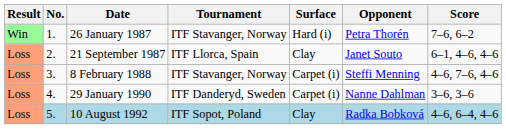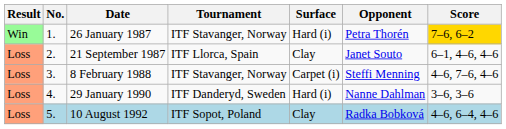26 January 1987 | Score: no background -> gold background
29 January 1990 | Surface: Carpet (i) -> Hard (i)
